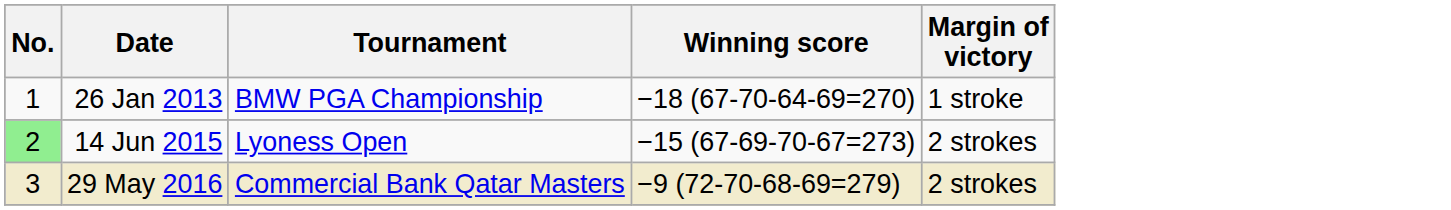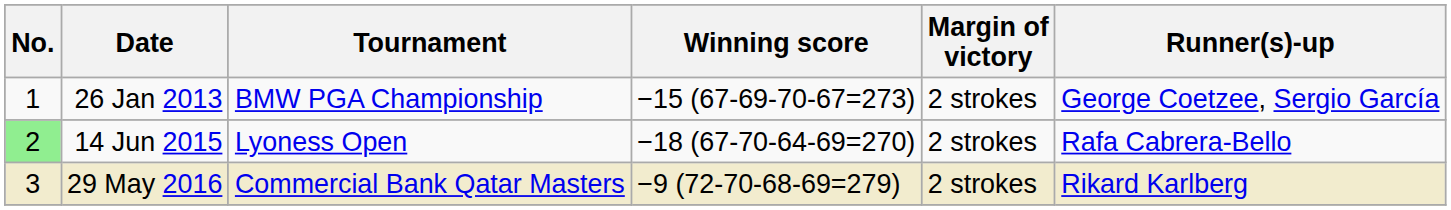+ column: Runner(s)-up | George Coetzee, Sergio García | Rafa Cabrera-Bello | Rikard Karlberg
26 Jan 2013 | Winning score: −18 (67-70-64-69=270) -> −15 (67-69-70-67=273)
26 Jan 2013 | Margin of victory: 1 stroke -> 2 strokes
14 Jun 2015 | Winning score: −15 (67-69-70-67=273) -> −18 (67-70-64-69=270)
